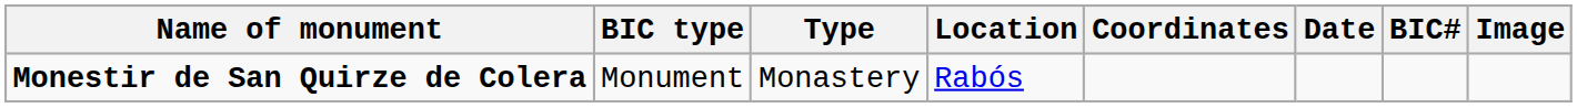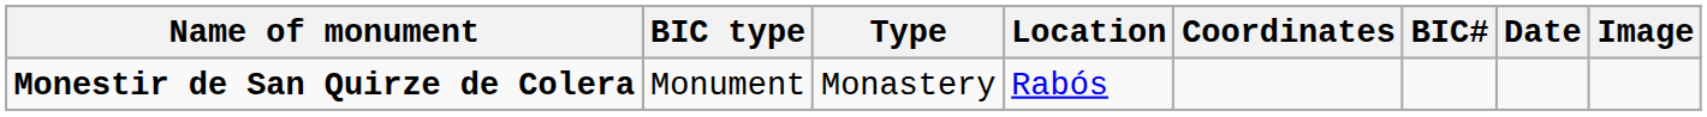columns swapped: BIC# <-> Date
